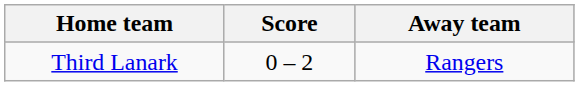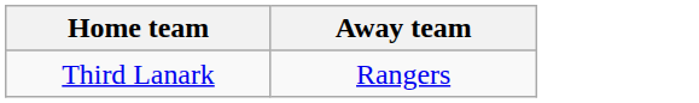- column: Score | 0 – 2
